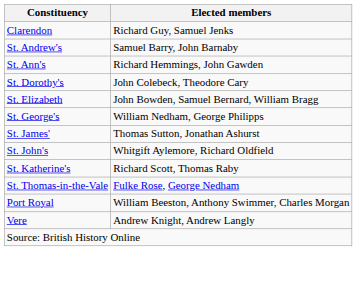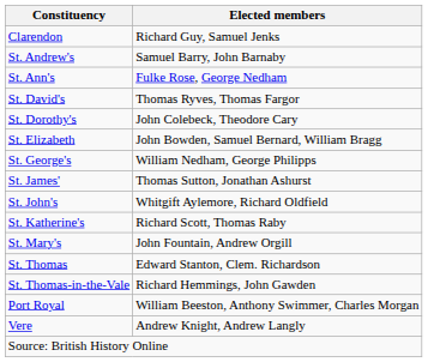St. Ann's | Elected members: Richard Hemmings, John Gawden -> Fulke Rose, George Nedham
+ row: St. David's | Thomas Ryves, Thomas Fargor
+ row: St. Mary's | John Fountain, Andrew Orgill
+ row: St. Thomas | Edward Stanton, Clem. Richardson
St. Thomas-in-the-Vale | Elected members: Fulke Rose, George Nedham -> Richard Hemmings, John Gawden
